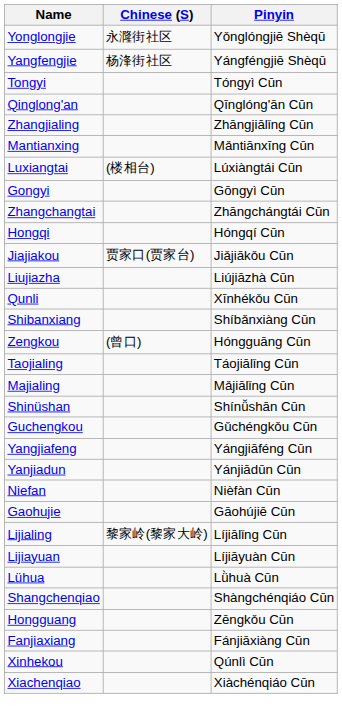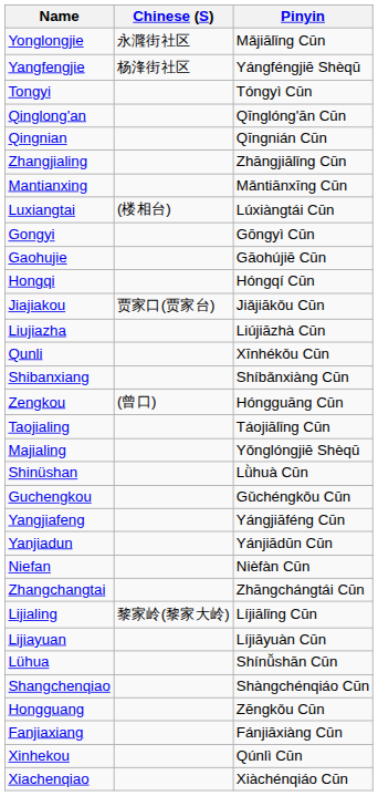Yonglongjie | Pinyin: Yǒnglóngjiē Shèqū -> Mǎjiālǐng Cūn
+ row: Qingnian | Qīngnián Cūn
rows swapped: Zhangchangtai <-> Gaohujie
Majialing | Pinyin: Mǎjiālǐng Cūn -> Yǒnglóngjiē Shèqū
Shinüshan | Pinyin: Shínǚshān Cūn -> Lǜhuà Cūn
Lühua | Pinyin: Lǜhuà Cūn -> Shínǚshān Cūn
